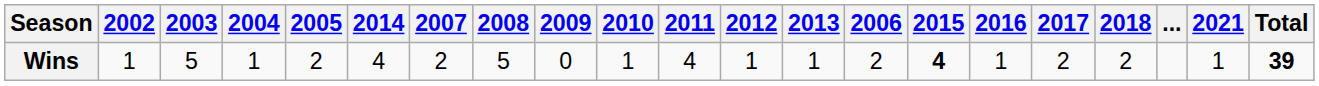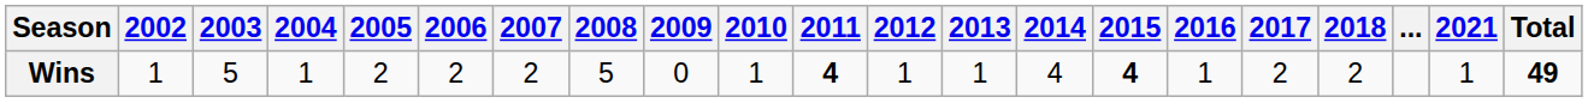columns swapped: 2006 <-> 2014
Wins | 2011: normal -> bold
Wins | Total: 39 -> 49
